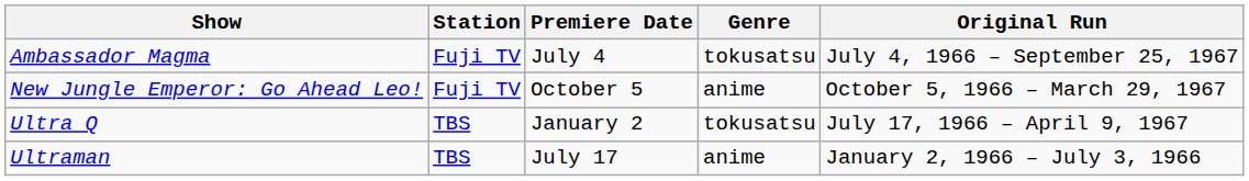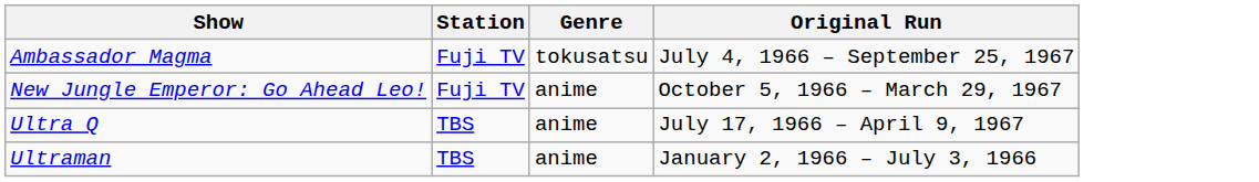- column: Premiere Date | July 4 | October 5 | January 2 | July 17
Ultra Q | Genre: tokusatsu -> anime
